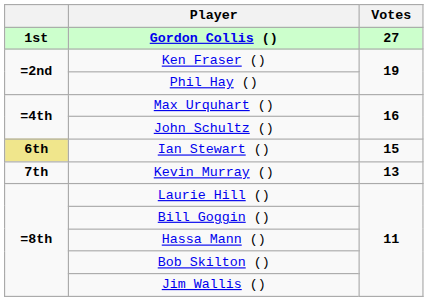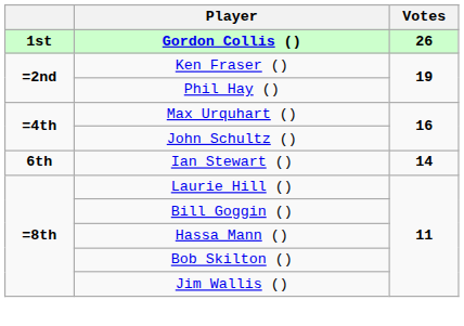Gordon Collis () | Votes: 27 -> 26
Ian Stewart () | column 1: khaki background -> no background
Ian Stewart () | Votes: 15 -> 14
- row: 7th | Kevin Murray () | 13
